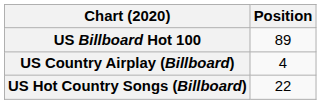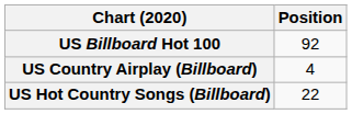US Billboard Hot 100 | Position: 89 -> 92
